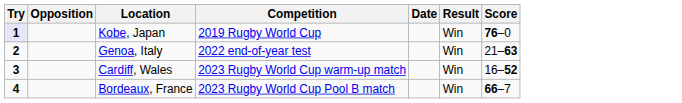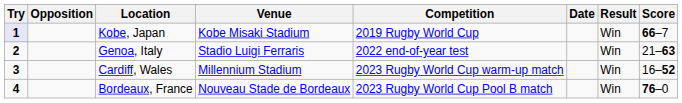+ column: Venue | Kobe Misaki Stadium | Stadio Luigi Ferraris | Millennium Stadium | Nouveau Stade de Bordeaux
Kobe, Japan | Score: 76–0 -> 66–7
Bordeaux, France | Score: 66–7 -> 76–0
